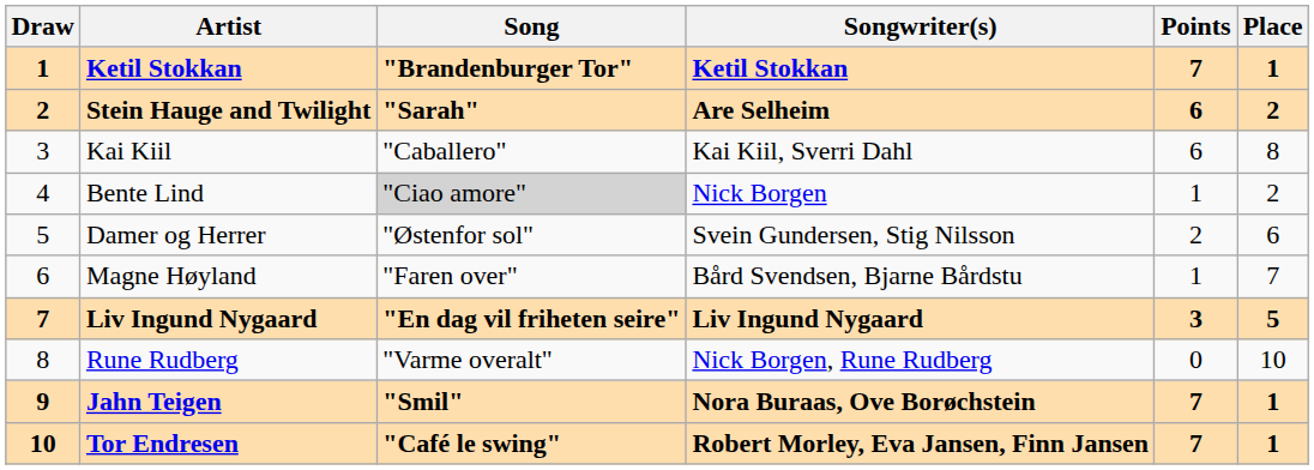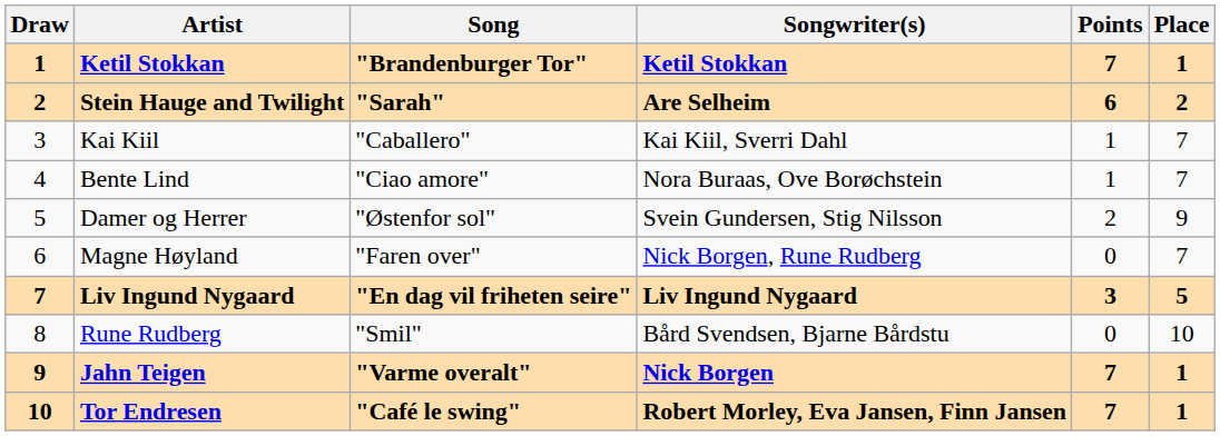Kai Kiil | Points: 6 -> 1
Kai Kiil | Place: 8 -> 7
Bente Lind | Song: lightgrey background -> no background
Bente Lind | Songwriter(s): Nick Borgen -> Nora Buraas, Ove Borøchstein
Bente Lind | Place: 2 -> 7
Damer og Herrer | Place: 6 -> 9
Magne Høyland | Songwriter(s): Bård Svendsen, Bjarne Bårdstu -> Nick Borgen, Rune Rudberg
Magne Høyland | Points: 1 -> 0
Rune Rudberg | Song: "Varme overalt" -> "Smil"
Rune Rudberg | Songwriter(s): Nick Borgen, Rune Rudberg -> Bård Svendsen, Bjarne Bårdstu
Jahn Teigen | Song: "Smil" -> "Varme overalt"
Jahn Teigen | Songwriter(s): Nora Buraas, Ove Borøchstein -> Nick Borgen
